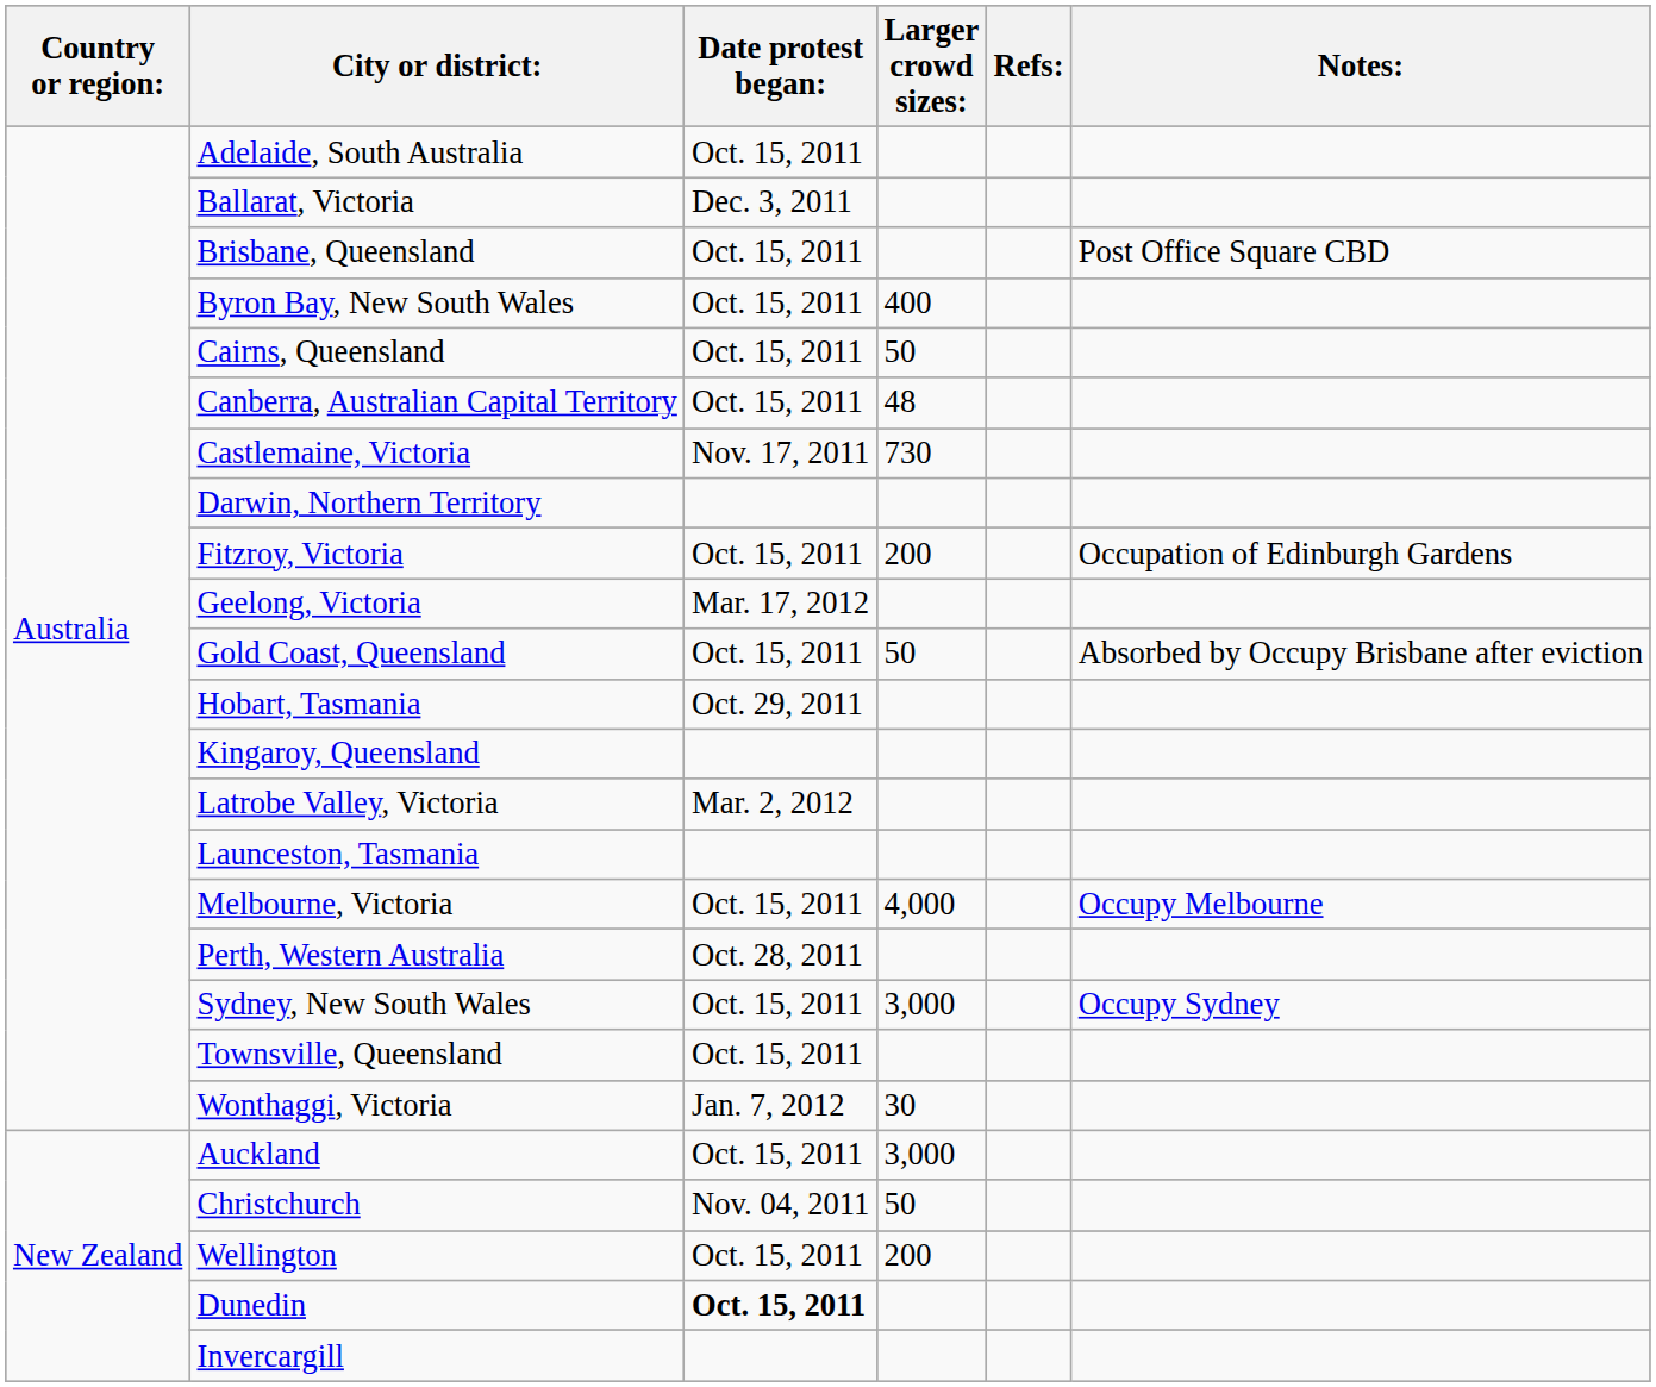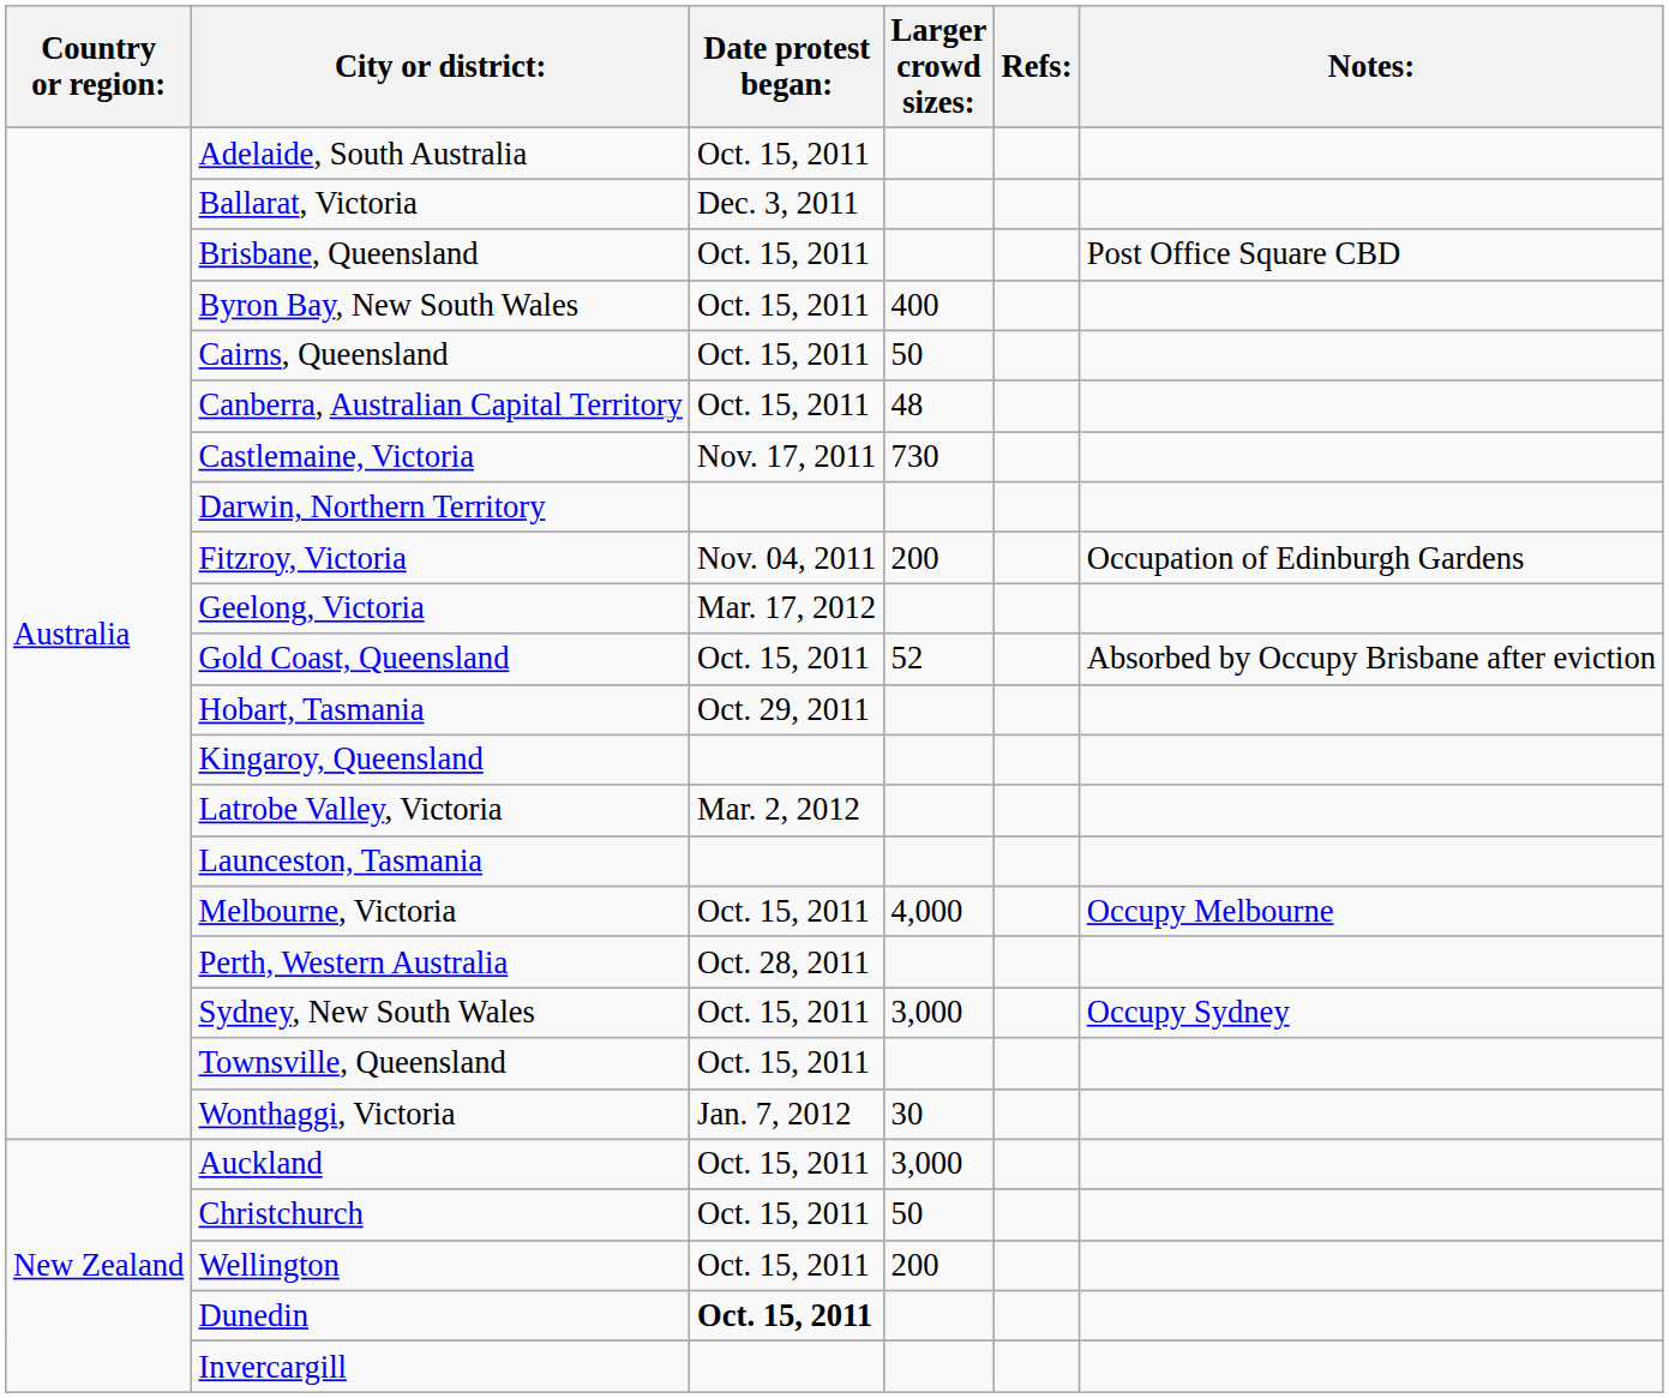Fitzroy, Victoria | Date protest began:: Oct. 15, 2011 -> Nov. 04, 2011
Gold Coast, Queensland | Larger crowd sizes:: 50 -> 52
Christchurch | Date protest began:: Nov. 04, 2011 -> Oct. 15, 2011
